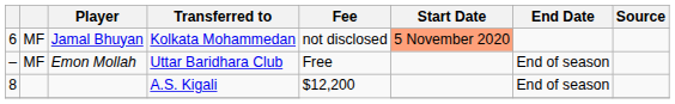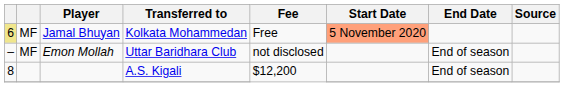Jamal Bhuyan | column 1: no background -> khaki background
Jamal Bhuyan | Fee: not disclosed -> Free
Emon Mollah | Fee: Free -> not disclosed
